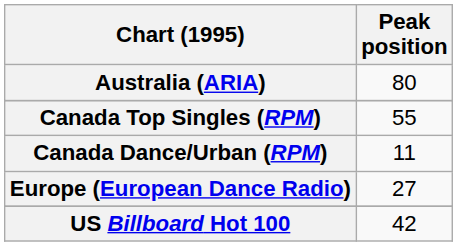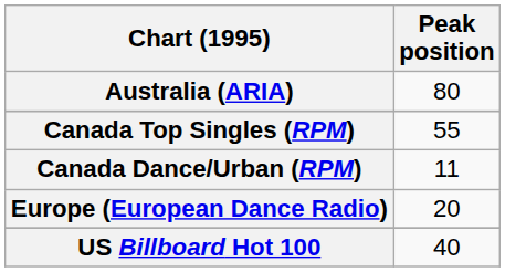Europe (European Dance Radio) | Peak position: 27 -> 20
US Billboard Hot 100 | Peak position: 42 -> 40
